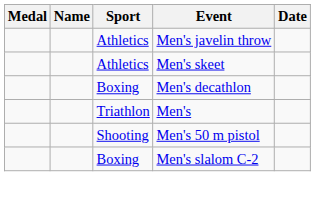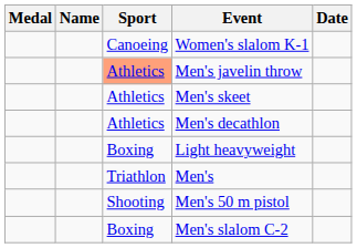+ row: Canoeing | Women's slalom K-1
Men's javelin throw | Sport: no background -> lightsalmon background
Men's decathlon | Sport: Boxing -> Athletics
+ row: Boxing | Light heavyweight
